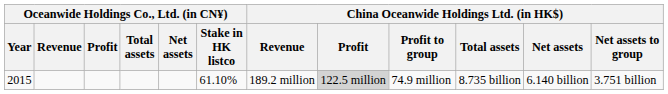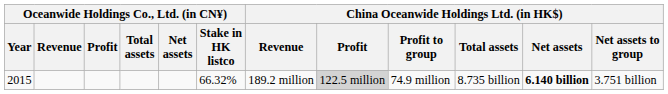2015 | Oceanwide Holdings Co., Ltd. (in CN¥) / Stake in HK listco: 61.10% -> 66.32%
2015 | China Oceanwide Holdings Ltd. (in HK$) / Net assets: normal -> bold
